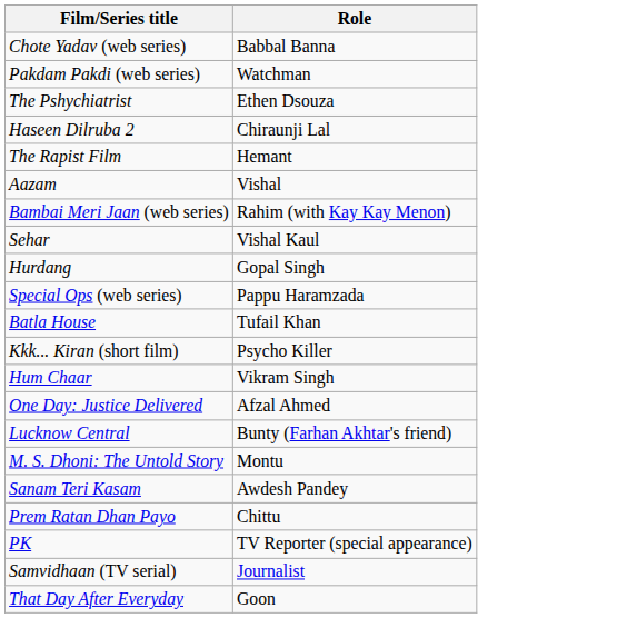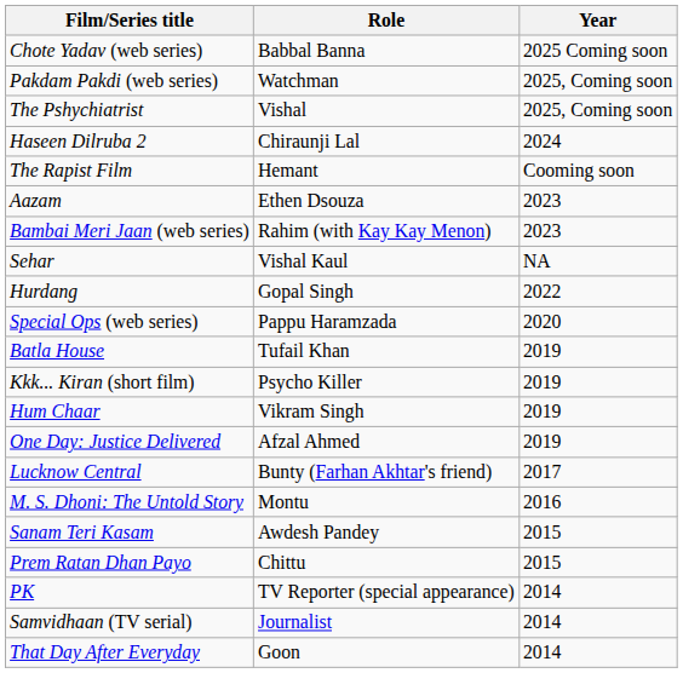+ column: Year | 2025 Coming soon | 2025, Coming soon | 2025, Coming soon | 2024 | Cooming soon | 2023 | 2023 | NA | 2022 | 2020 | 2019 | 2019 | 2019 | 2019 | 2017 | 2016 | 2015 | 2015 | 2014 | 2014 | 2014
The Pshychiatrist | Role: Ethen Dsouza -> Vishal
Aazam | Role: Vishal -> Ethen Dsouza
